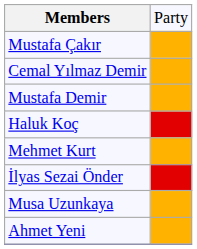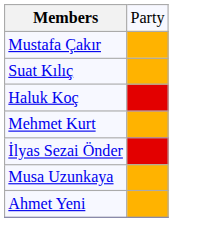- row: Cemal Yılmaz Demir
- row: Mustafa Demir
+ row: Suat Kılıç
